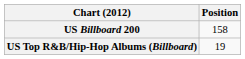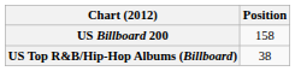US Top R&B/Hip-Hop Albums (Billboard) | Position: 19 -> 38
